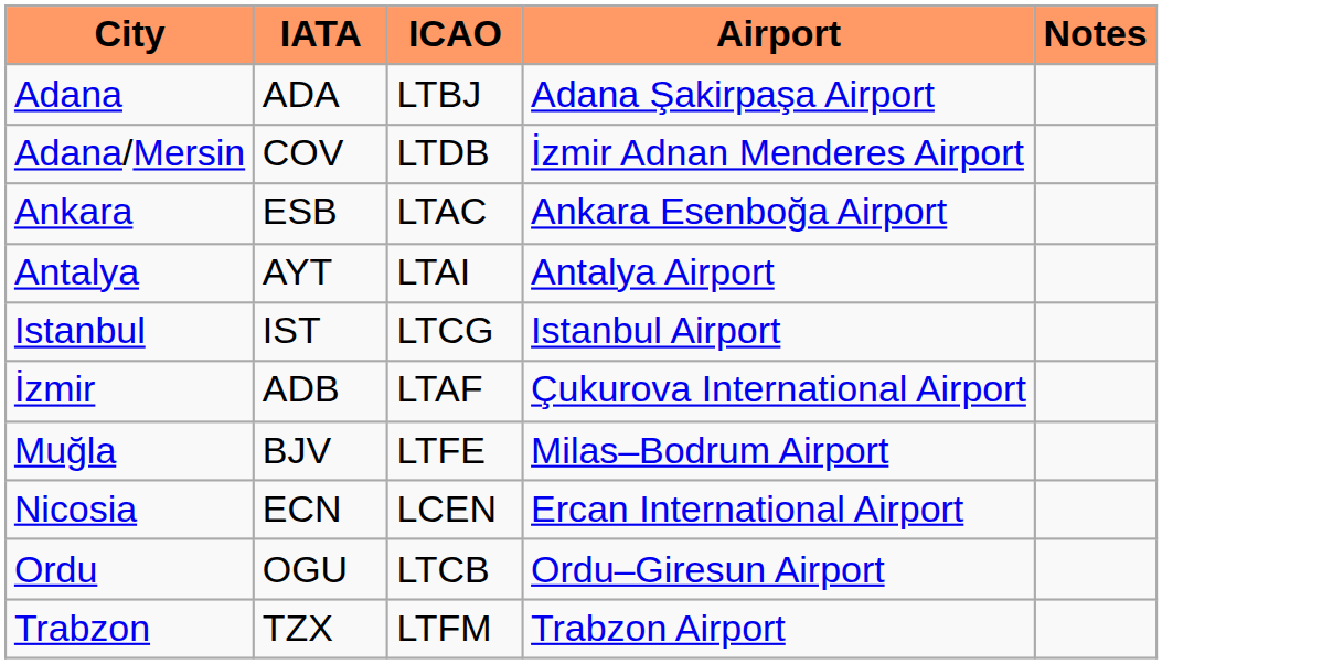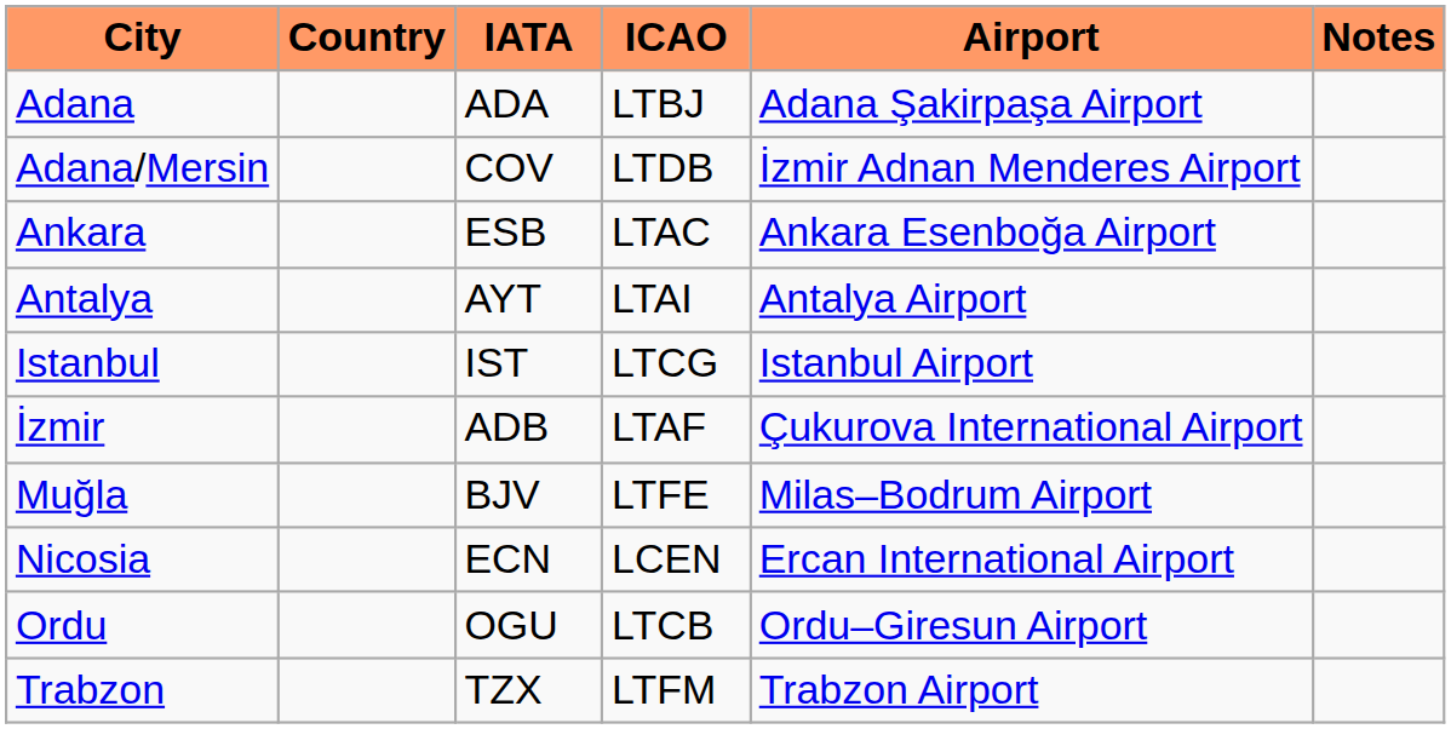+ column: Country
